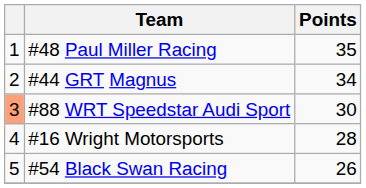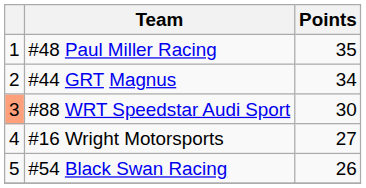#16 Wright Motorsports | Points: 28 -> 27
